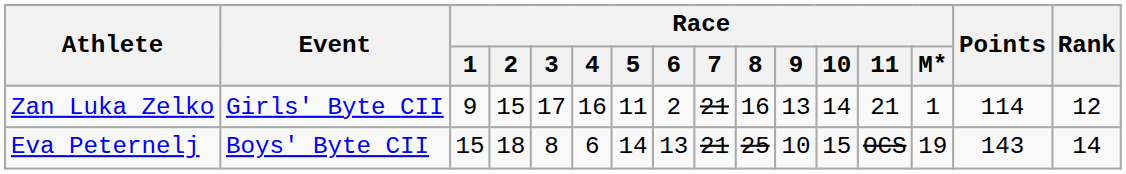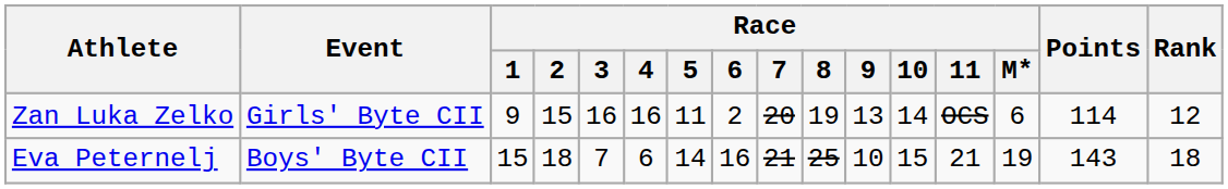Zan Luka Zelko | Race / 3: 17 -> 16
Zan Luka Zelko | Race / 7: 21 -> 20
Zan Luka Zelko | Race / 8: 16 -> 19
Zan Luka Zelko | Race / 11: 21 -> OCS
Zan Luka Zelko | Race / M*: 1 -> 6
Eva Peternelj | Race / 3: 8 -> 7
Eva Peternelj | Race / 6: 13 -> 16
Eva Peternelj | Race / 11: OCS -> 21
Eva Peternelj | Rank: 14 -> 18
